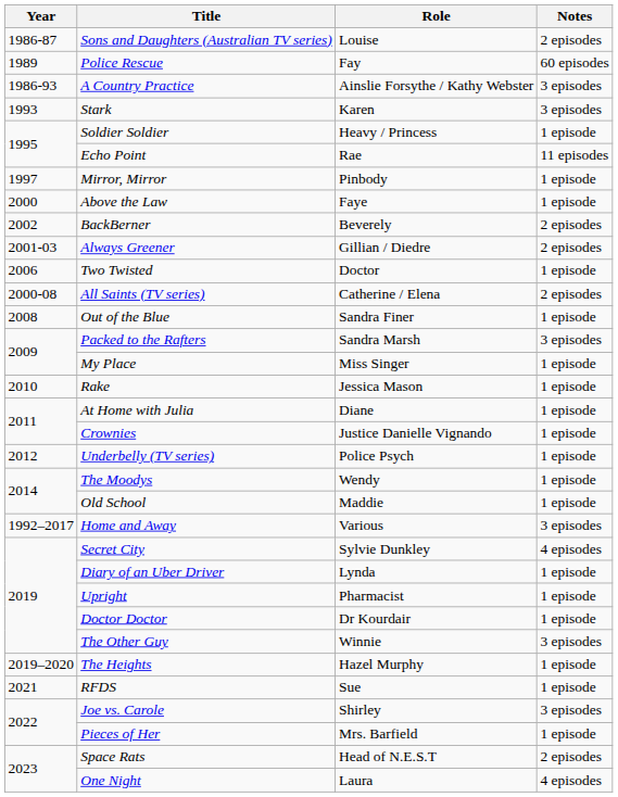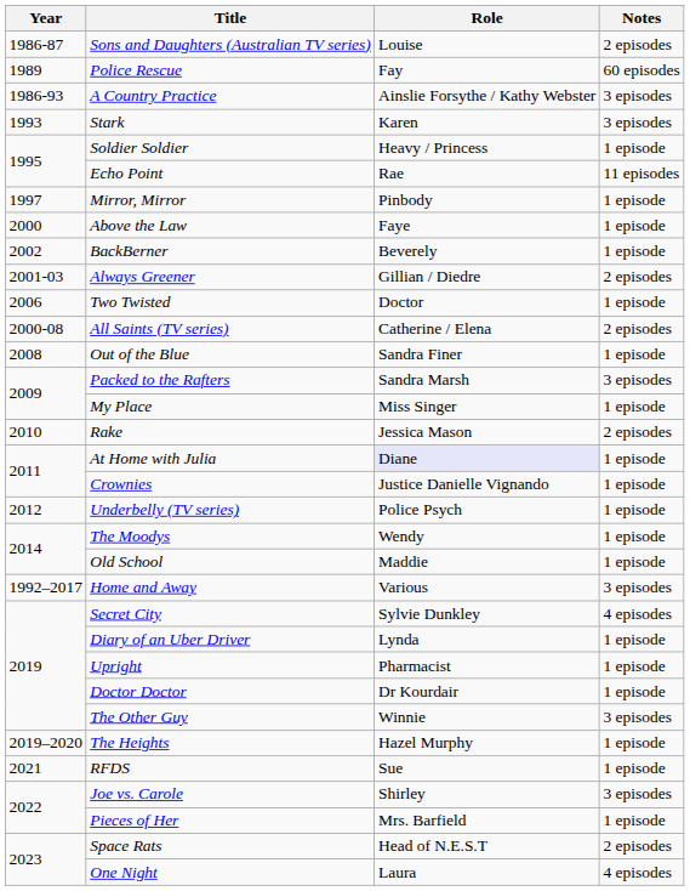BackBerner | Notes: 2 episodes -> 1 episode
Rake | Notes: 1 episode -> 2 episodes
At Home with Julia | Role: no background -> lavender background
